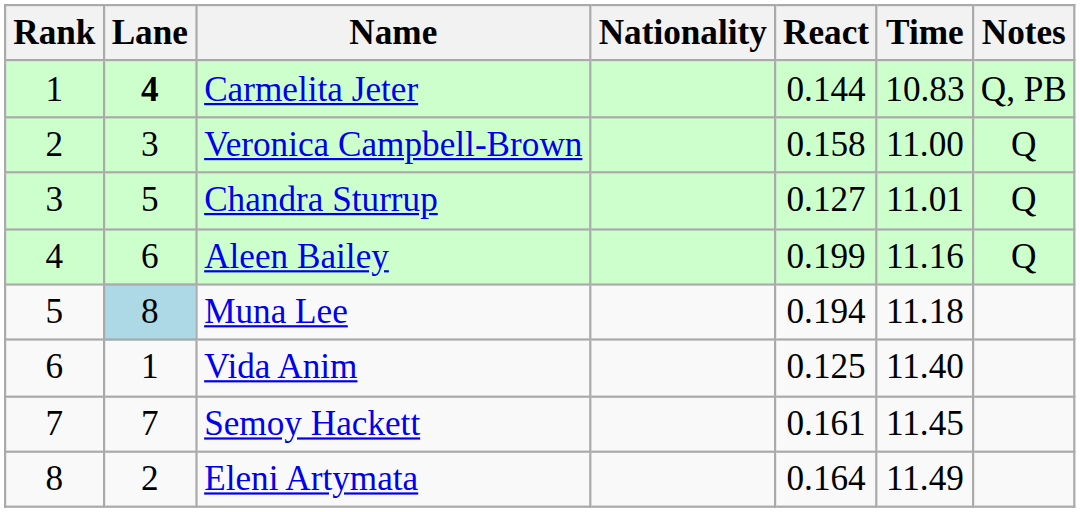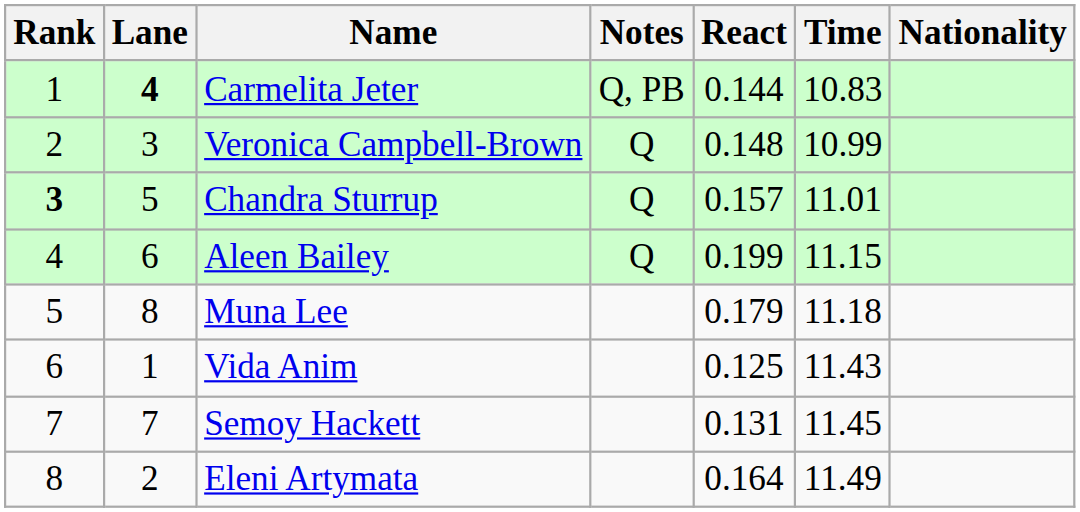columns swapped: Nationality <-> Notes
Veronica Campbell-Brown | React: 0.158 -> 0.148
Veronica Campbell-Brown | Time: 11.00 -> 10.99
Chandra Sturrup | Rank: normal -> bold
Chandra Sturrup | React: 0.127 -> 0.157
Aleen Bailey | Time: 11.16 -> 11.15
Muna Lee | Lane: lightblue background -> no background
Muna Lee | React: 0.194 -> 0.179
Vida Anim | Time: 11.40 -> 11.43
Semoy Hackett | React: 0.161 -> 0.131
